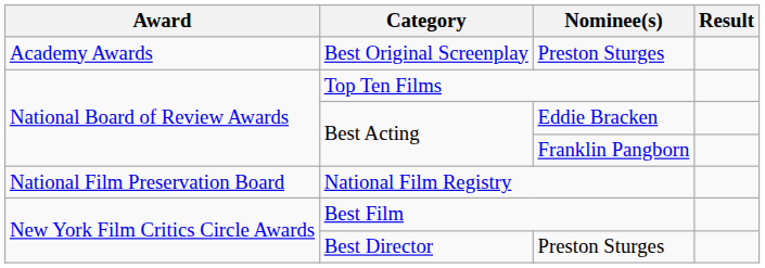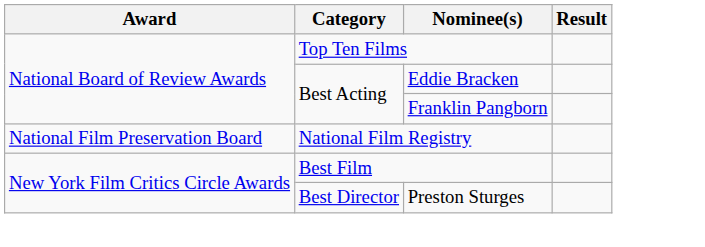- row: Academy Awards | Best Original Screenplay | Preston Sturges
